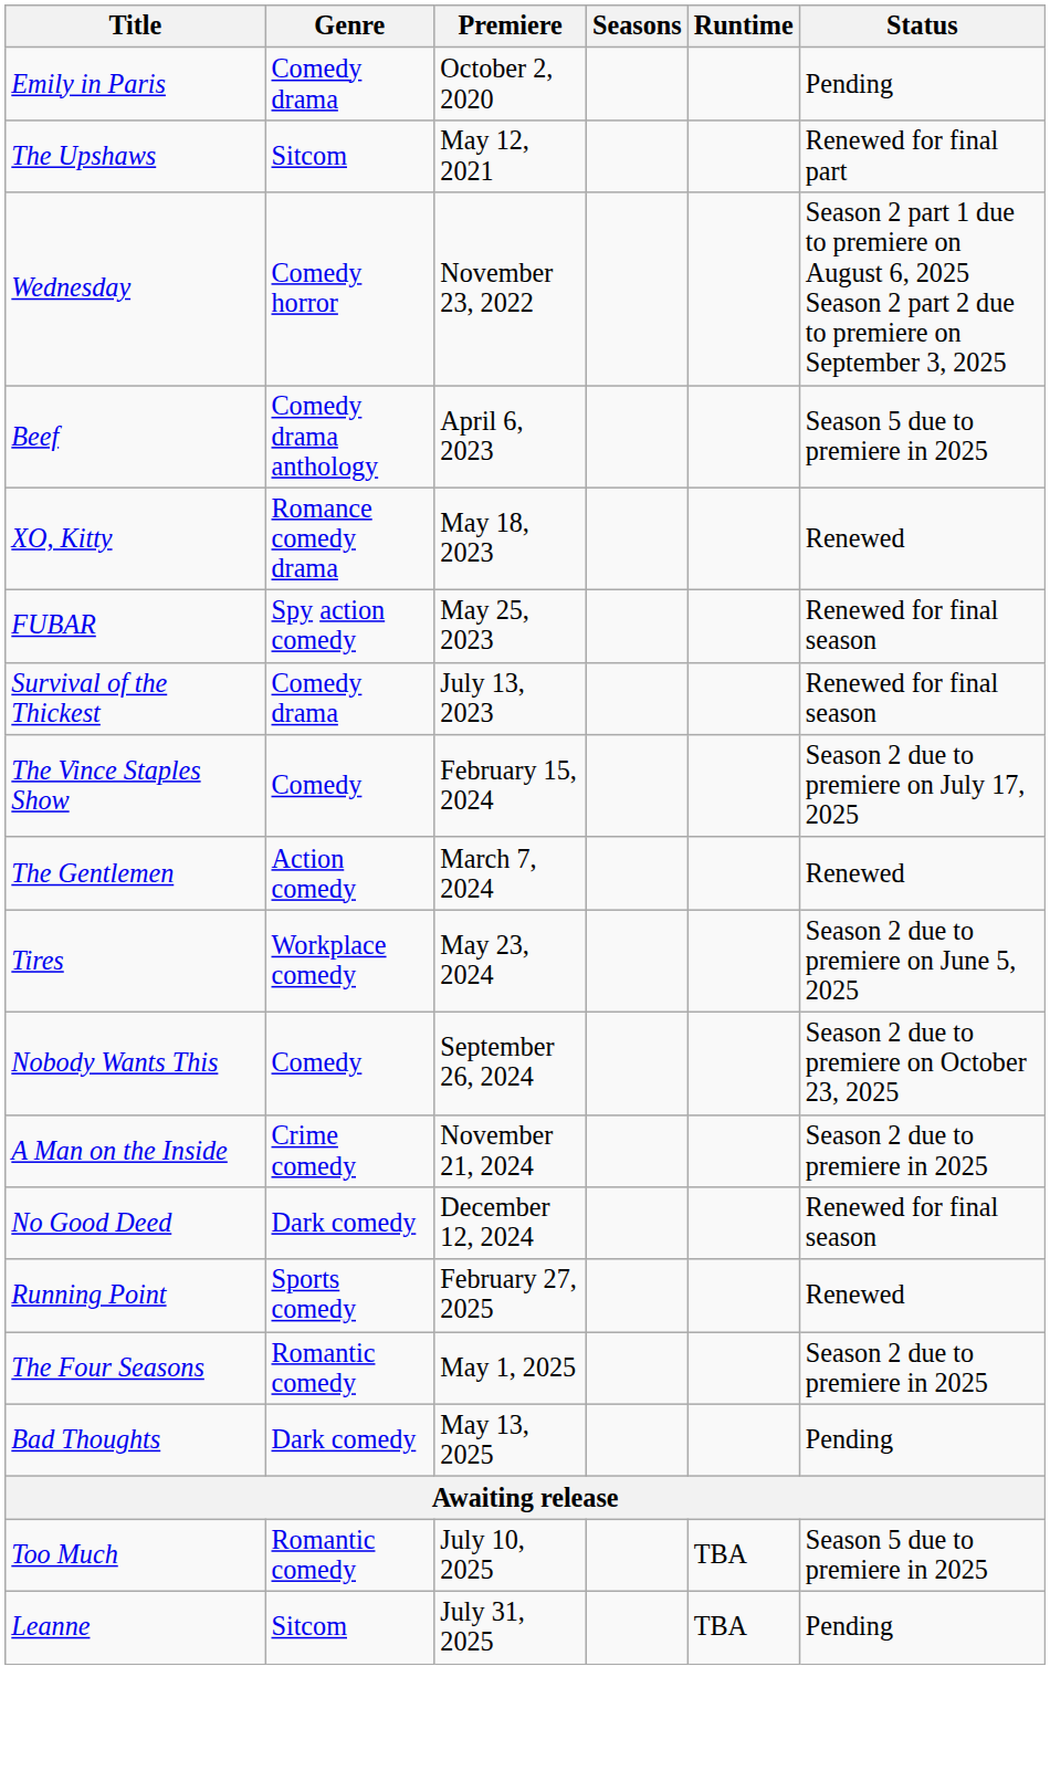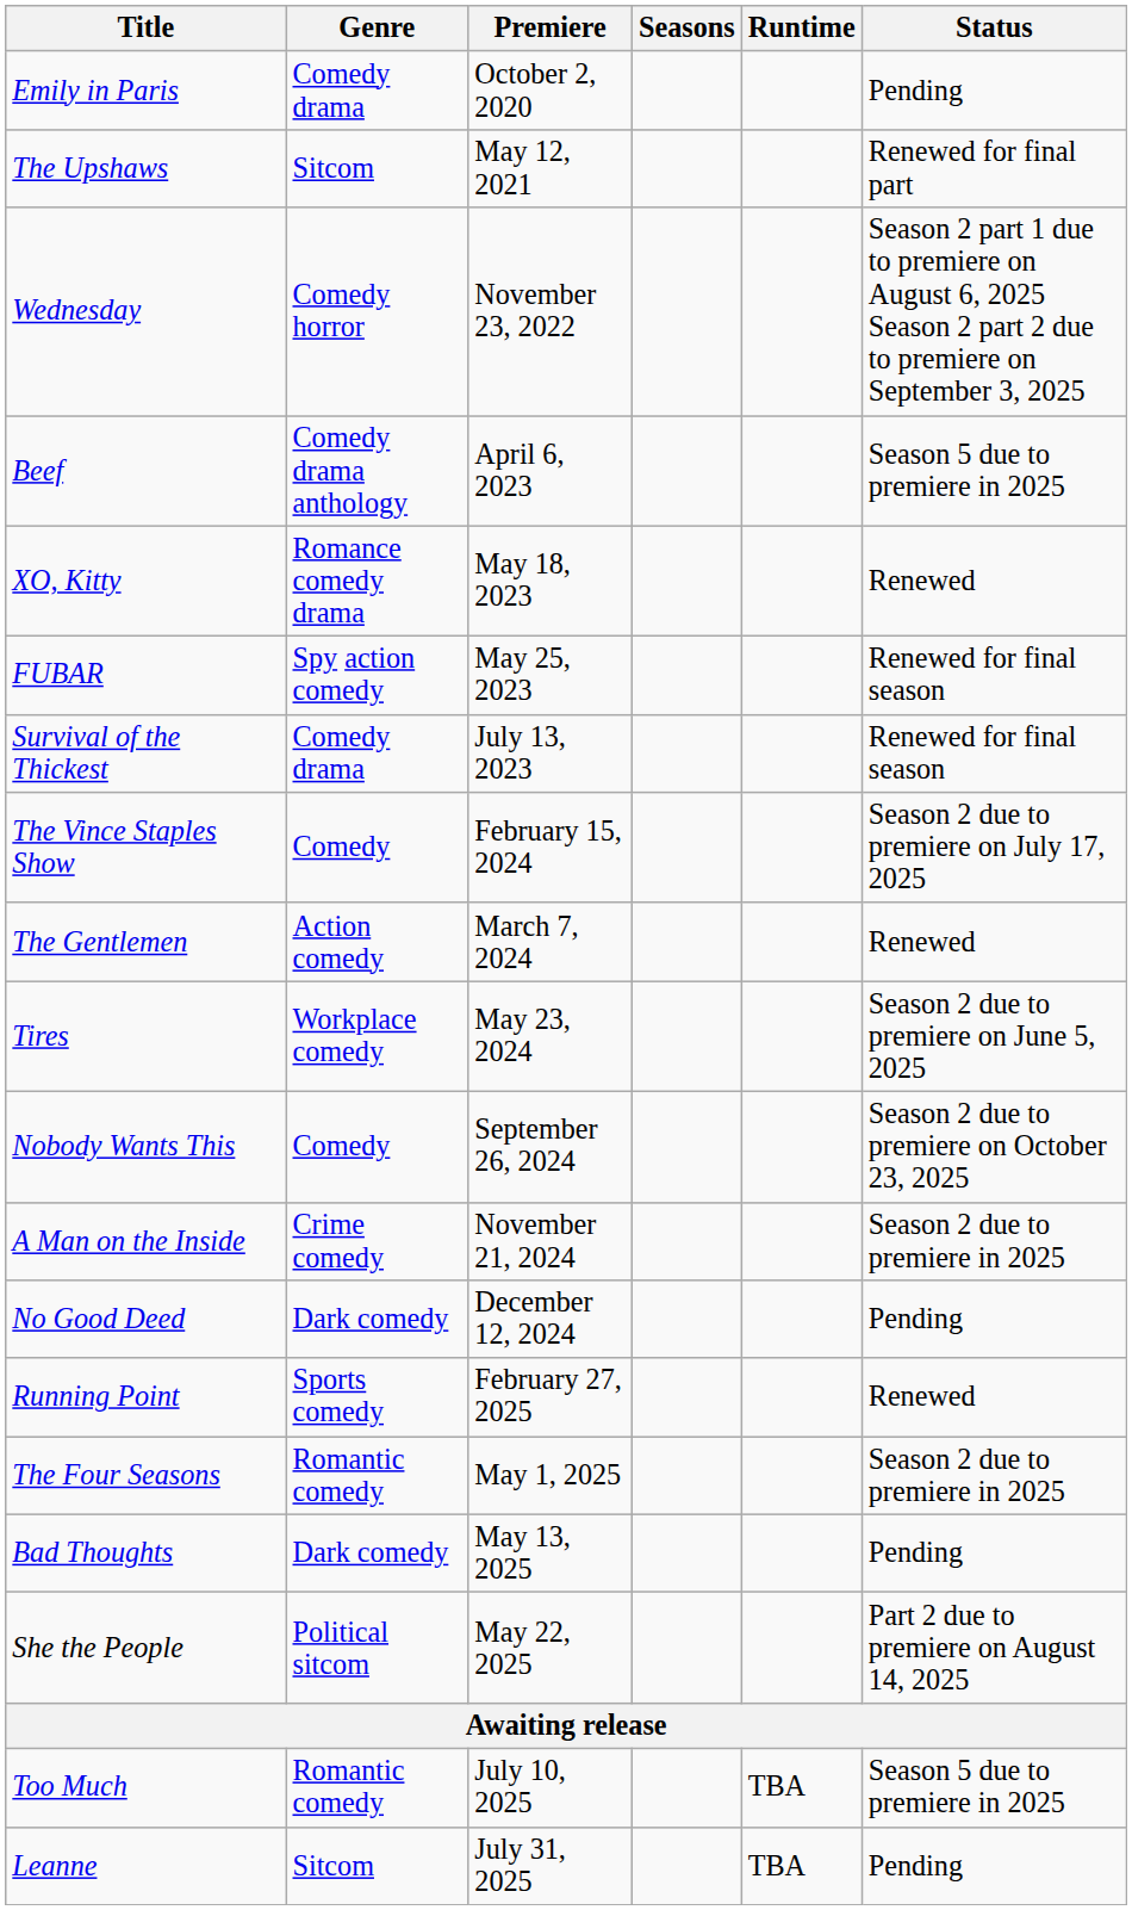No Good Deed | Status: Renewed for final season -> Pending
+ row: She the People | Political sitcom | May 22, 2025 | Part 2 due to premiere on August 14, 2025
